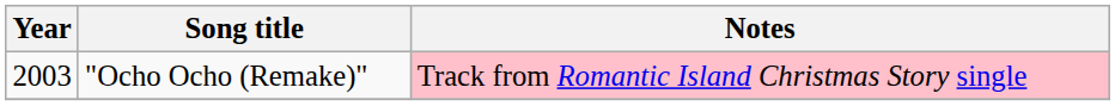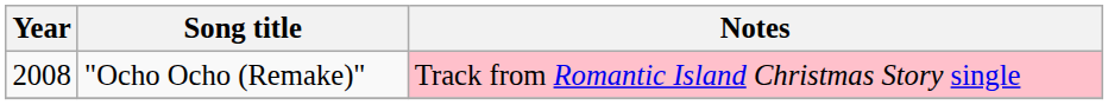"Ocho Ocho (Remake)" | Year: 2003 -> 2008
